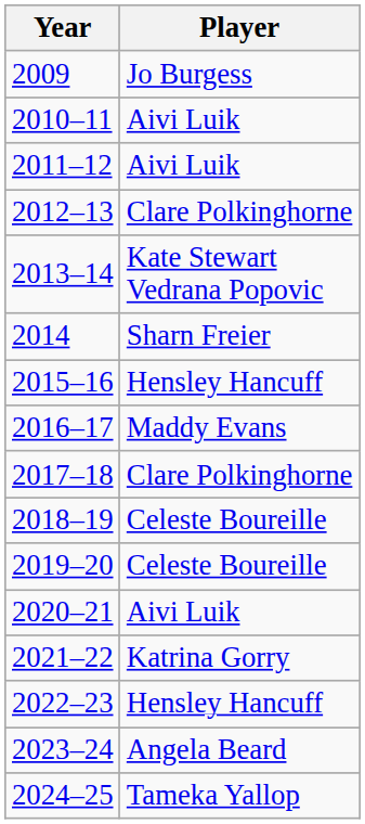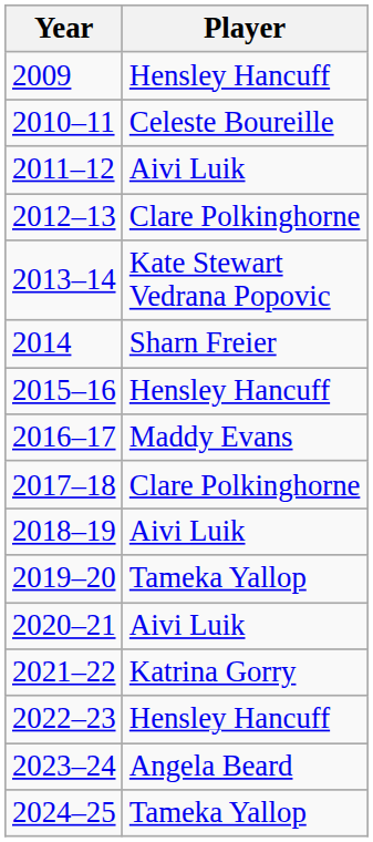2009 | Player: Jo Burgess -> Hensley Hancuff
2010–11 | Player: Aivi Luik -> Celeste Boureille
2018–19 | Player: Celeste Boureille -> Aivi Luik
2019–20 | Player: Celeste Boureille -> Tameka Yallop
